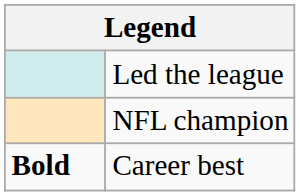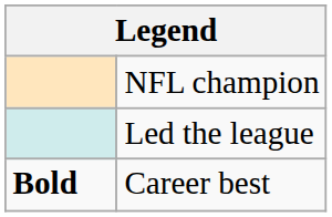rows swapped: Led the league <-> NFL champion
